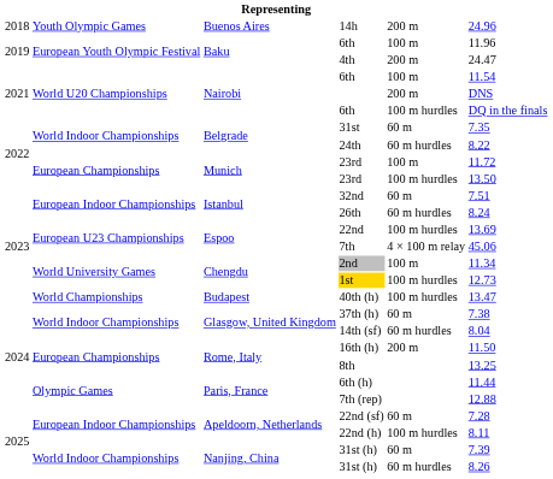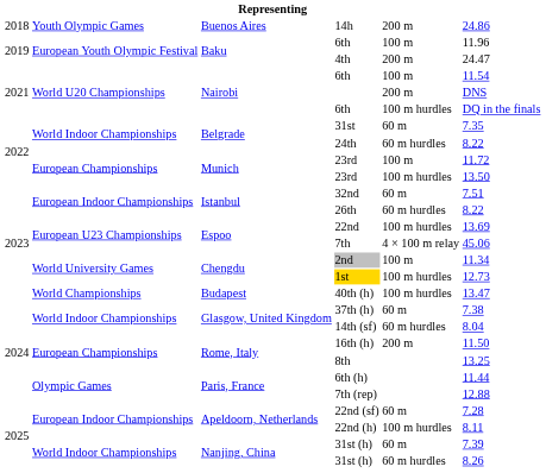14h | column 6: 24.96 -> 24.86
26th | column 6: 8.24 -> 8.22
